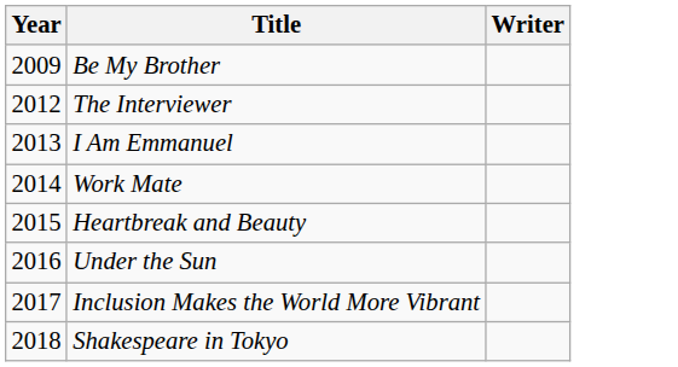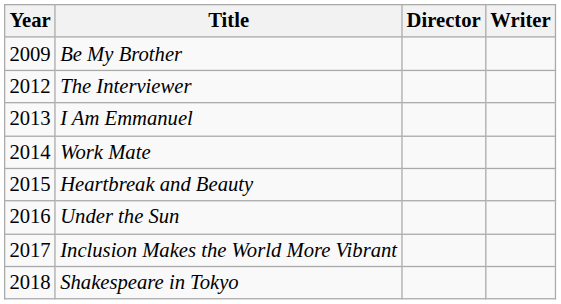+ column: Director
